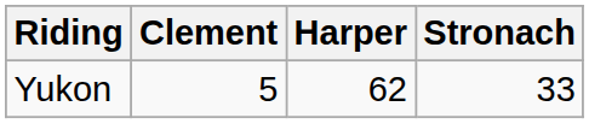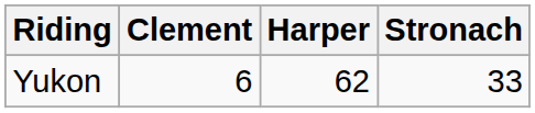Yukon | Clement: 5 -> 6
